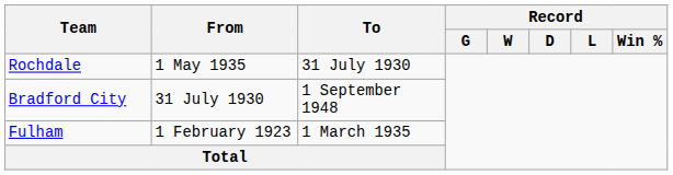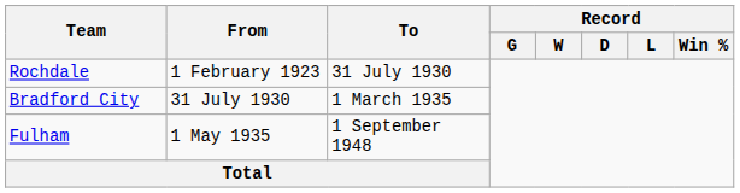Rochdale | From: 1 May 1935 -> 1 February 1923
Bradford City | To: 1 September 1948 -> 1 March 1935
Fulham | From: 1 February 1923 -> 1 May 1935
Fulham | To: 1 March 1935 -> 1 September 1948
